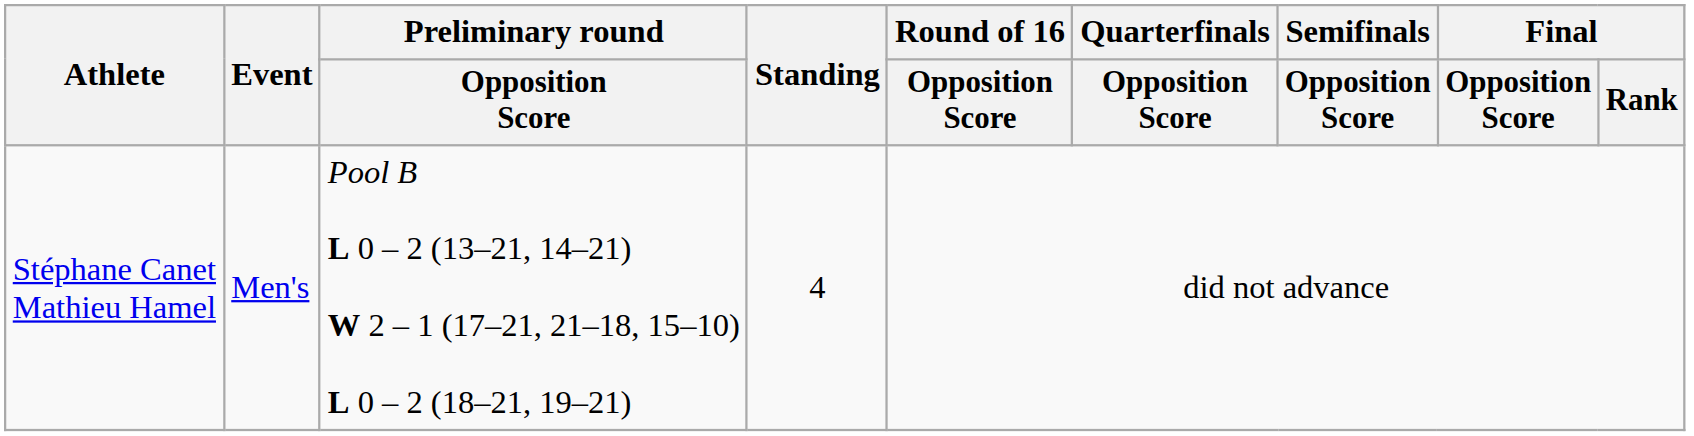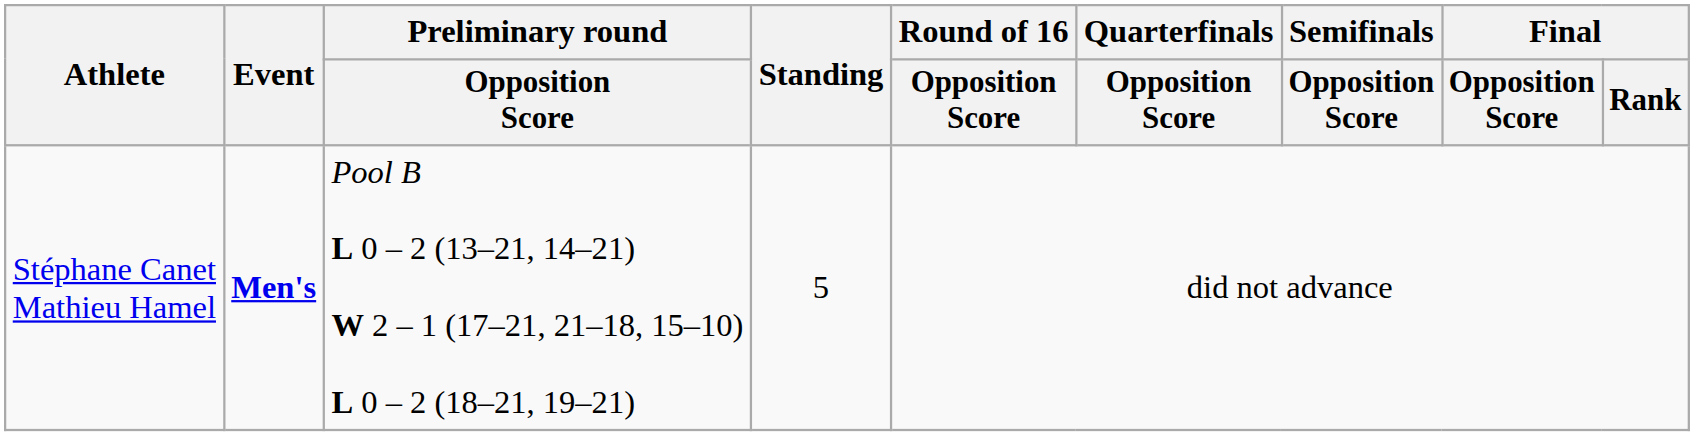Stéphane Canet Mathieu Hamel | Event: normal -> bold
Stéphane Canet Mathieu Hamel | Standing: 4 -> 5
